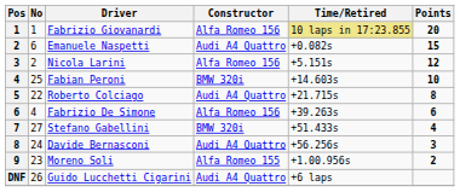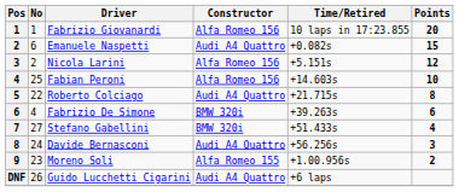Fabrizio Giovanardi | Time/Retired: khaki background -> no background
Fabian Peroni | Constructor: BMW 320i -> Alfa Romeo 156
Fabrizio De Simone | Constructor: Alfa Romeo 156 -> BMW 320i
